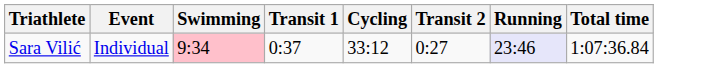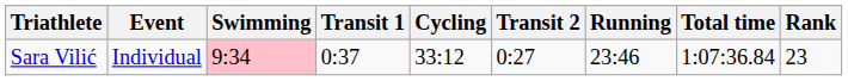+ column: Rank | 23
Sara Vilić | Running: lavender background -> no background
